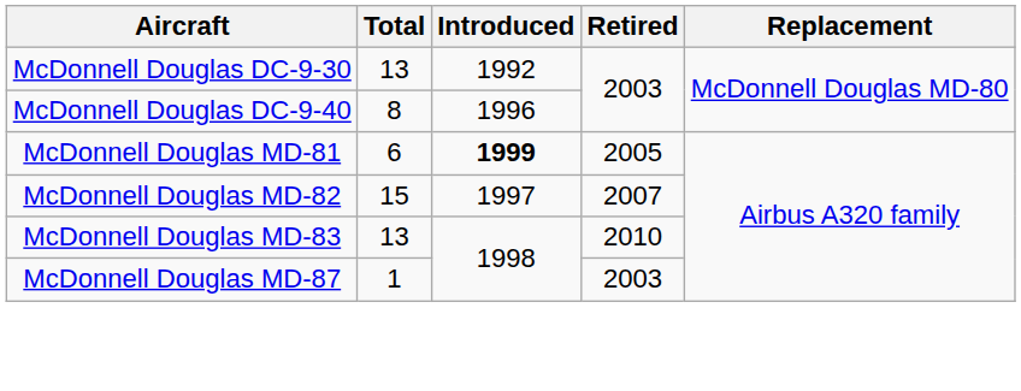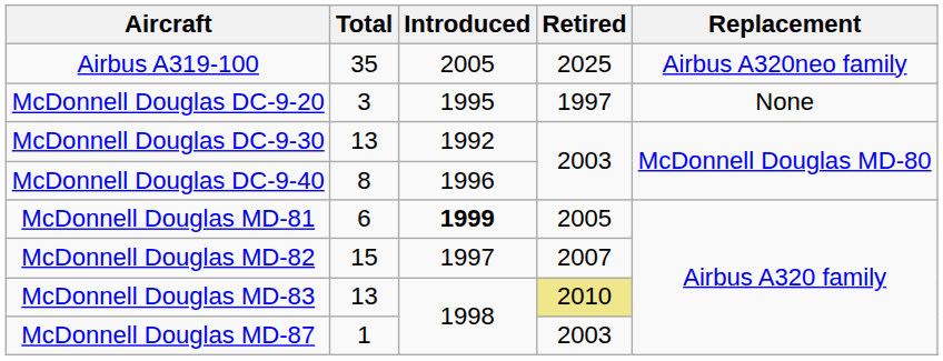+ row: Airbus A319-100 | 35 | 2005 | 2025 | Airbus A320neo family
+ row: McDonnell Douglas DC-9-20 | 3 | 1995 | 1997 | None
McDonnell Douglas MD-83 | Retired: no background -> khaki background
